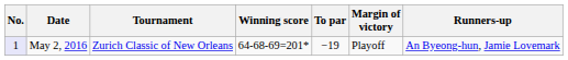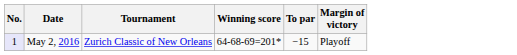- column: Runners-up | An Byeong-hun, Jamie Lovemark
May 2, 2016 | To par: −19 -> −15
